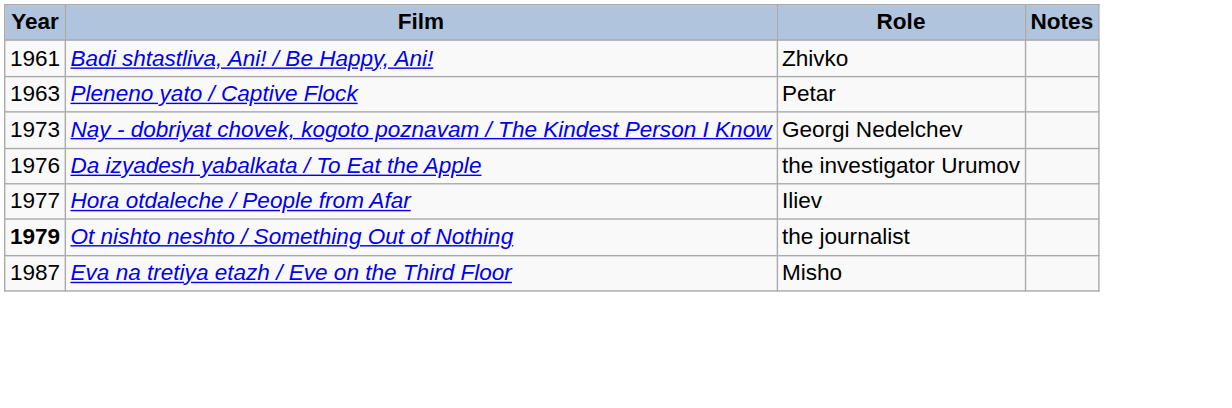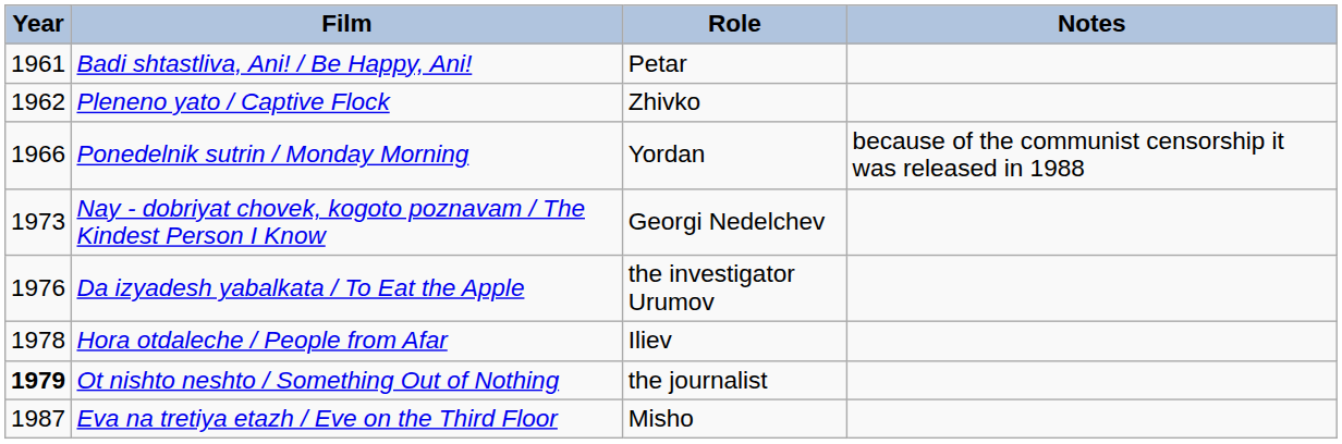Badi shtastliva, Ani! / Be Happy, Ani! | Role: Zhivko -> Petar
Pleneno yato / Captive Flock | Year: 1963 -> 1962
Pleneno yato / Captive Flock | Role: Petar -> Zhivko
+ row: 1966 | Ponedelnik sutrin / Monday Morning | Yordan | because of the communist censorship it was released in 1988
Hora otdaleche / People from Afar | Year: 1977 -> 1978
